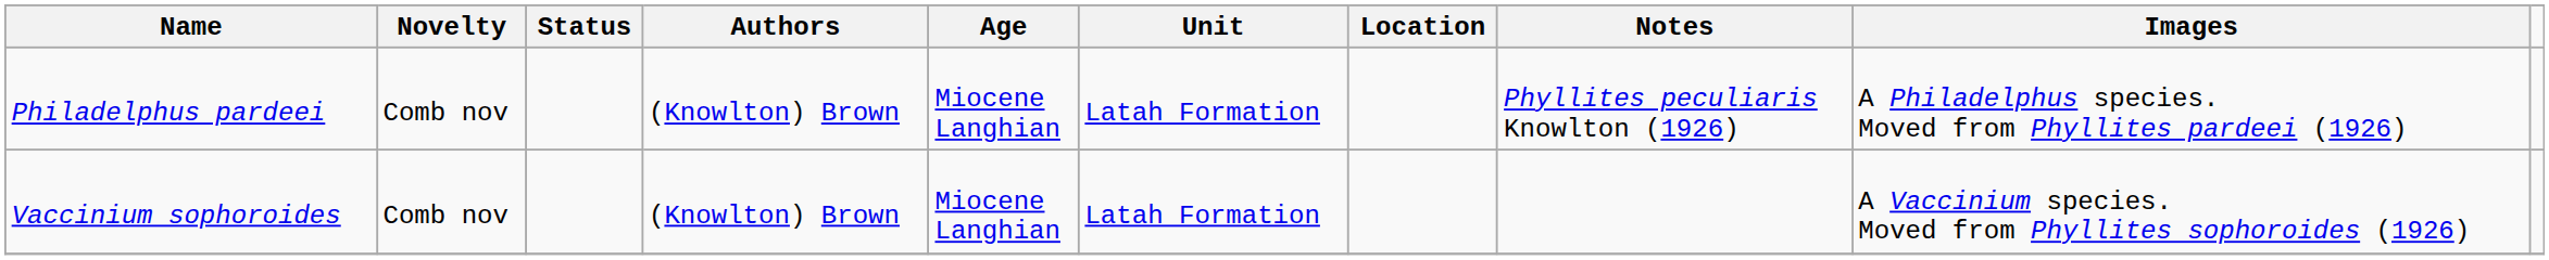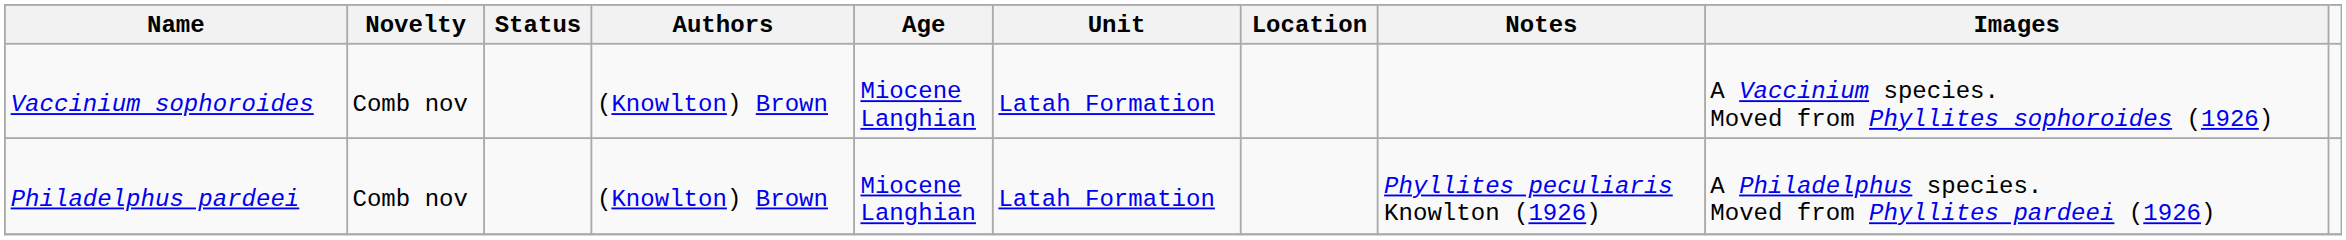rows swapped: Philadelphus pardeei <-> Vaccinium sophoroides
